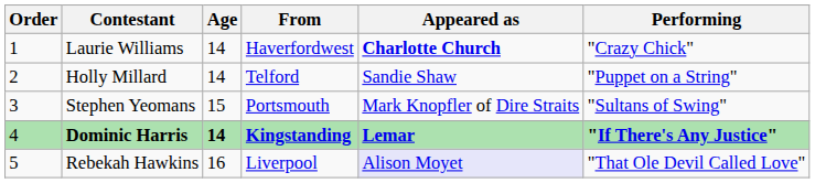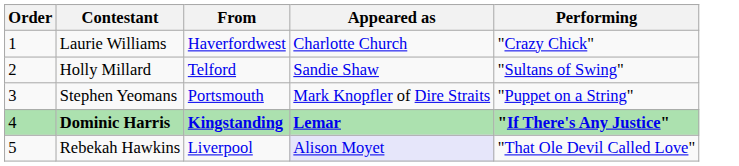- column: Age | 14 | 14 | 15 | 14 | 16
Laurie Williams | Appeared as: bold -> normal
Holly Millard | Performing: "Puppet on a String" -> "Sultans of Swing"
Stephen Yeomans | Performing: "Sultans of Swing" -> "Puppet on a String"
